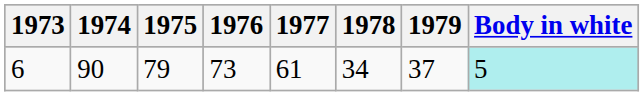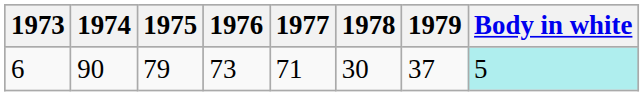6 | 1977: 61 -> 71
6 | 1978: 34 -> 30
